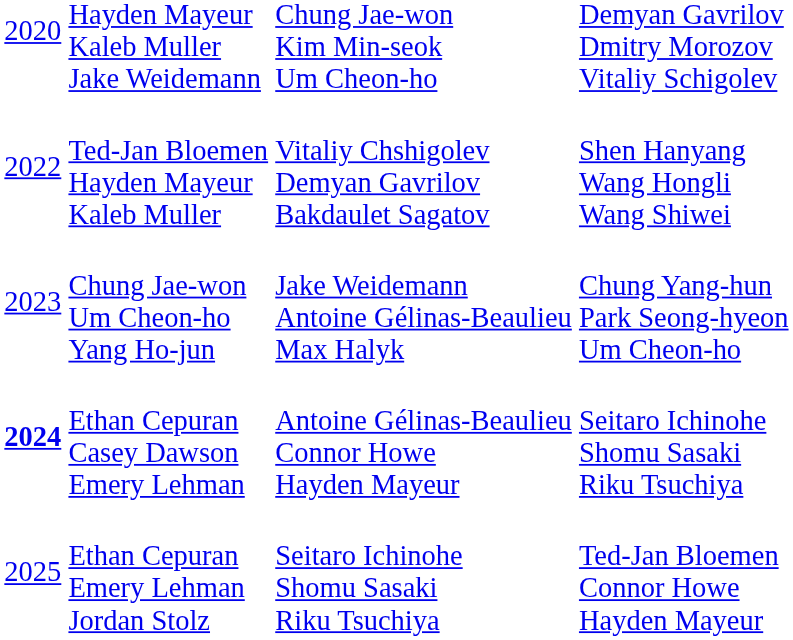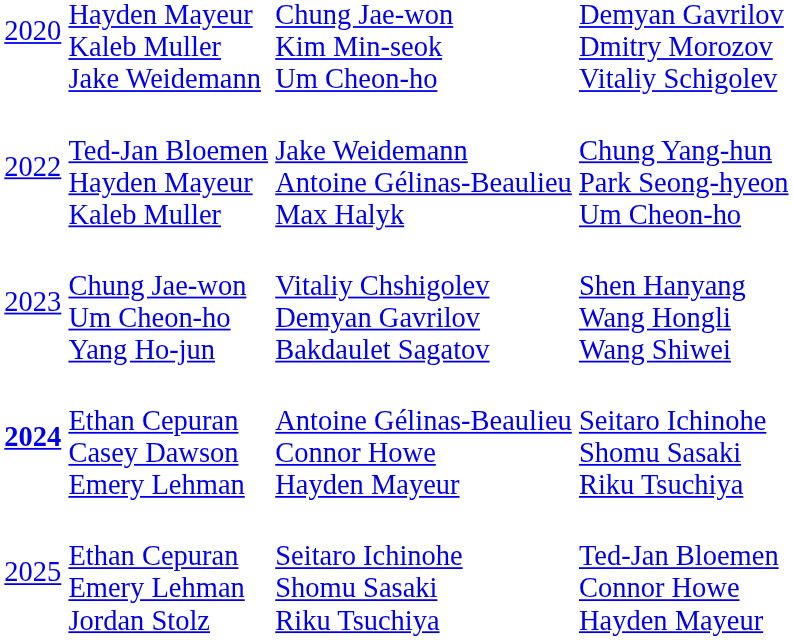Ted-Jan Bloemen Hayden Mayeur Kaleb Muller | column 3: Vitaliy Chshigolev Demyan Gavrilov Bakdaulet Sagatov -> Jake Weidemann Antoine Gélinas-Beaulieu Max Halyk
Ted-Jan Bloemen Hayden Mayeur Kaleb Muller | column 4: Shen Hanyang Wang Hongli Wang Shiwei -> Chung Yang-hun Park Seong-hyeon Um Cheon-ho
Chung Jae-won Um Cheon-ho Yang Ho-jun | column 3: Jake Weidemann Antoine Gélinas-Beaulieu Max Halyk -> Vitaliy Chshigolev Demyan Gavrilov Bakdaulet Sagatov
Chung Jae-won Um Cheon-ho Yang Ho-jun | column 4: Chung Yang-hun Park Seong-hyeon Um Cheon-ho -> Shen Hanyang Wang Hongli Wang Shiwei
